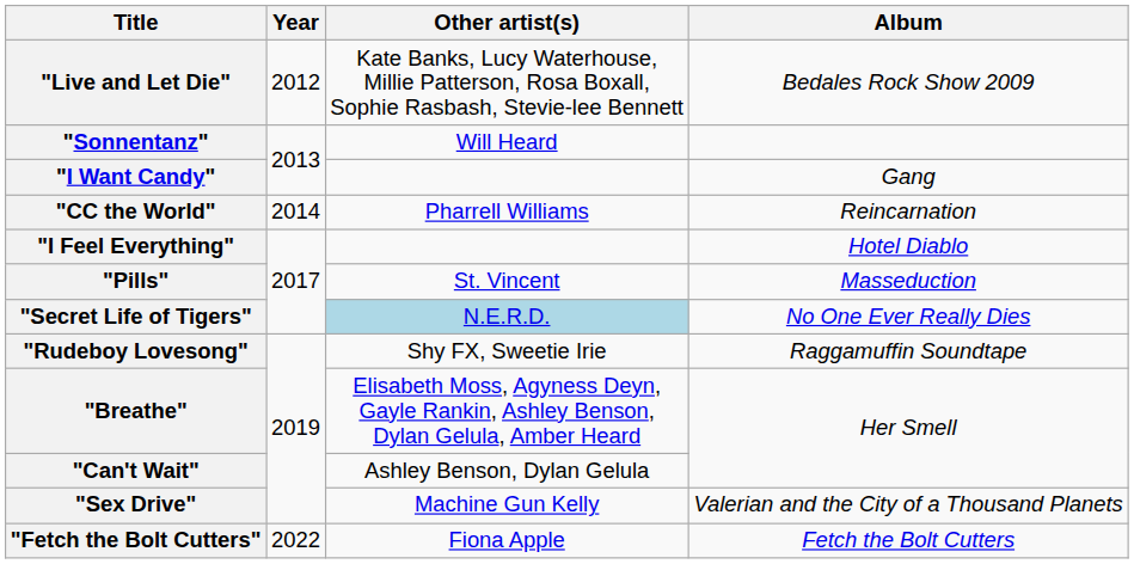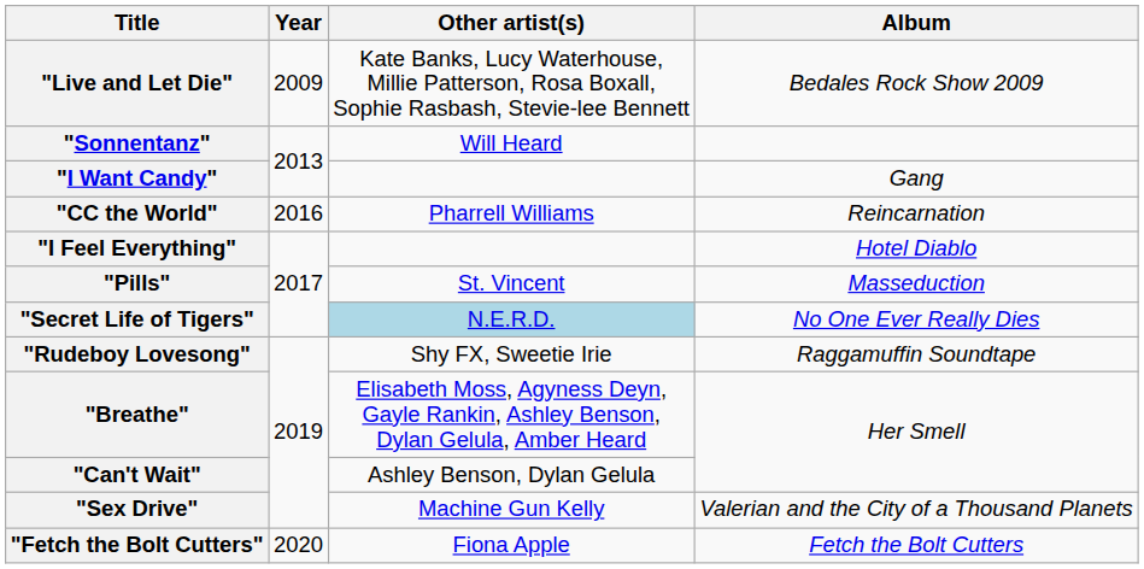"Live and Let Die" | Year: 2012 -> 2009
"CC the World" | Year: 2014 -> 2016
"Fetch the Bolt Cutters" | Year: 2022 -> 2020
